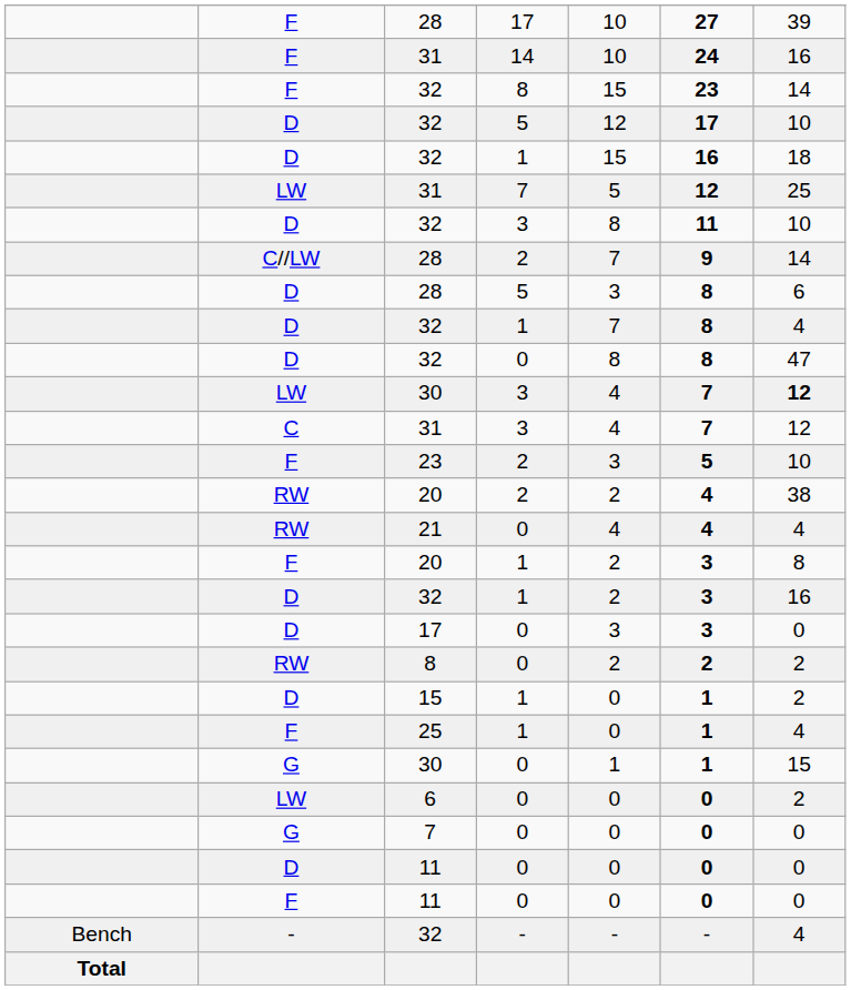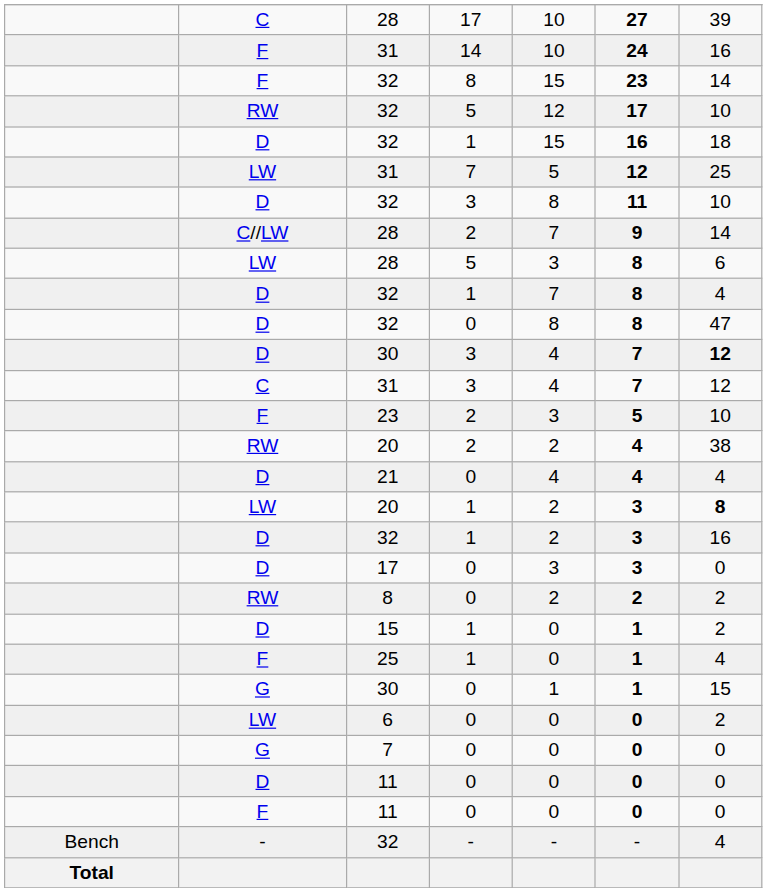28 / 17 | column 2: F -> C
32 / 5 | column 2: D -> RW
28 / 5 | column 2: D -> LW
30 / 3 | column 2: LW -> D
21 | column 2: RW -> D
20 / 1 | column 2: F -> LW
20 / 1 | column 7: normal -> bold
